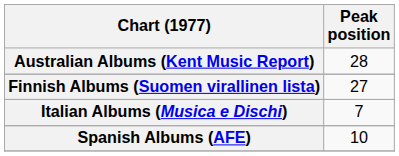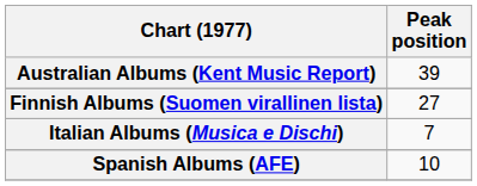Australian Albums (Kent Music Report) | Peak position: 28 -> 39
